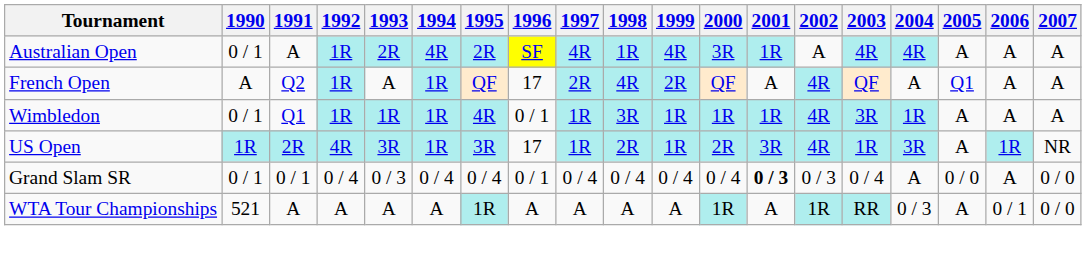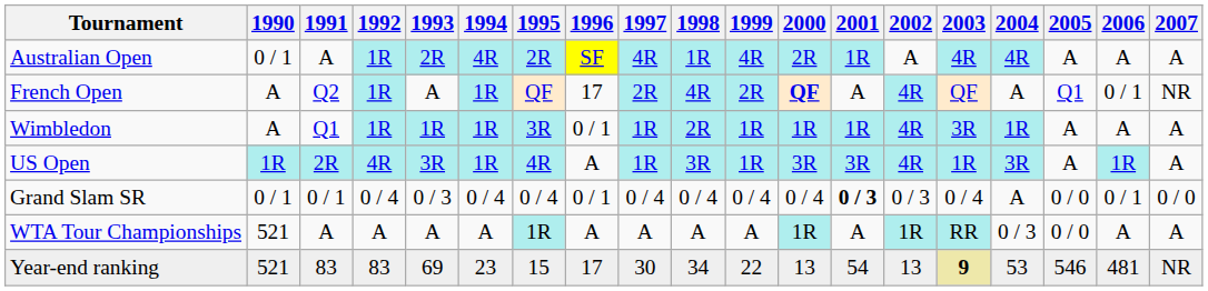Australian Open | 2000: 3R -> 2R
French Open | 2000: normal -> bold
French Open | 2006: A -> 0 / 1
French Open | 2007: A -> NR
Wimbledon | 1990: 0 / 1 -> A
Wimbledon | 1995: 4R -> 3R
Wimbledon | 1998: 3R -> 2R
US Open | 1995: 3R -> 4R
US Open | 1996: 17 -> A
US Open | 1998: 2R -> 3R
US Open | 2000: 2R -> 3R
US Open | 2007: NR -> A
Grand Slam SR | 2006: A -> 0 / 1
WTA Tour Championships | 2005: A -> 0 / 0
WTA Tour Championships | 2006: 0 / 1 -> A
WTA Tour Championships | 2007: 0 / 0 -> A
+ row: Year-end ranking | 521 | 83 | 83 | 69 | 23 | 15 | 17 | 30 | 34 | 22 | 13 | 54 | 13 | 9 | 53 | 546 | 481 | NR
